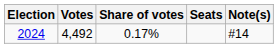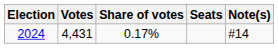2024 | Votes: 4,492 -> 4,431
